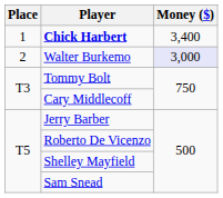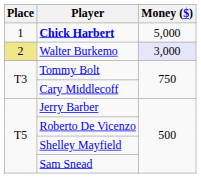Chick Harbert | Money ($): 3,400 -> 5,000
Walter Burkemo | Place: no background -> khaki background
